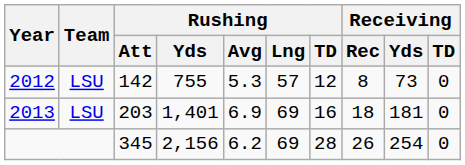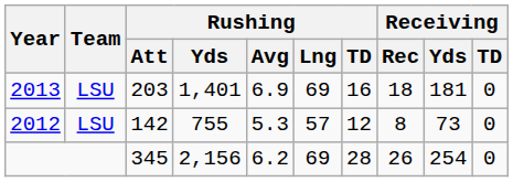rows swapped: 2012 <-> 2013
